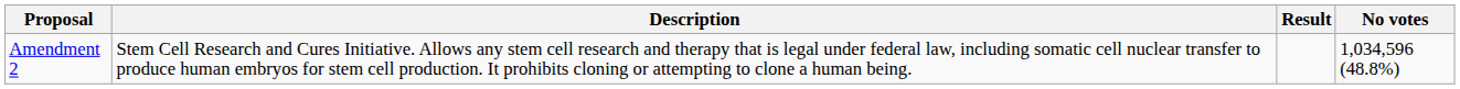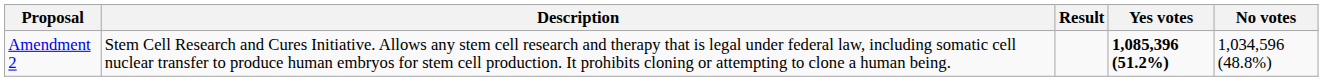+ column: Yes votes | 1,085,396 (51.2%)
